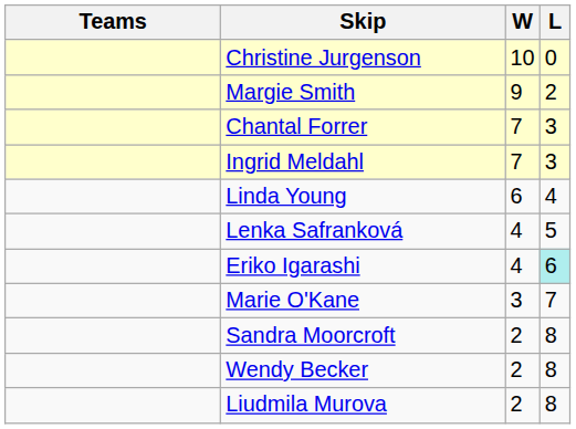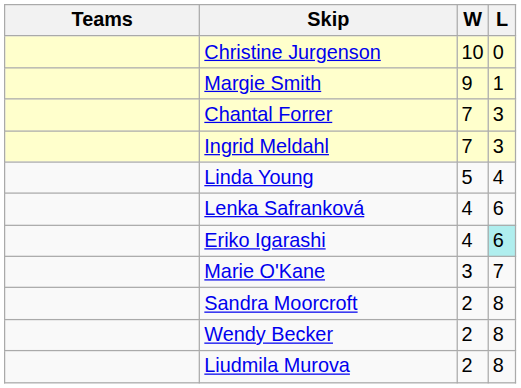Margie Smith | L: 2 -> 1
Linda Young | W: 6 -> 5
Lenka Safranková | L: 5 -> 6
